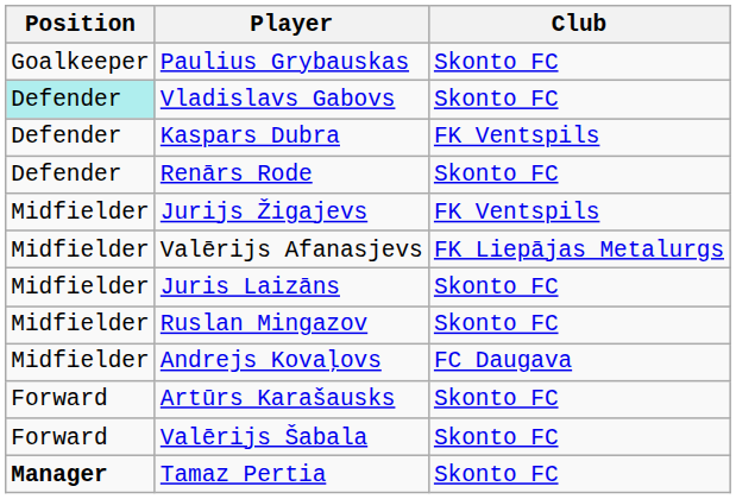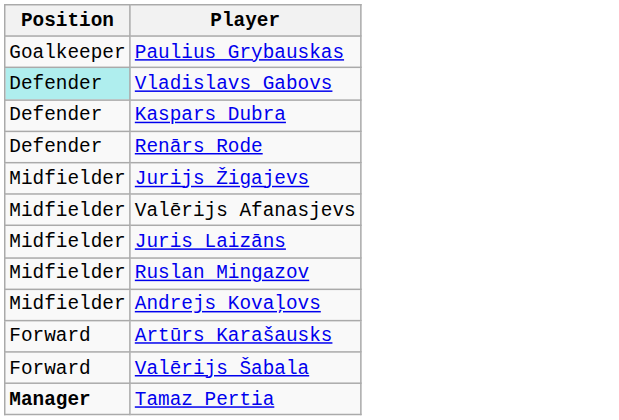- column: Club | Skonto FC | Skonto FC | FK Ventspils | Skonto FC | FK Ventspils | FK Liepājas Metalurgs | Skonto FC | Skonto FC | FC Daugava | Skonto FC | Skonto FC | Skonto FC
